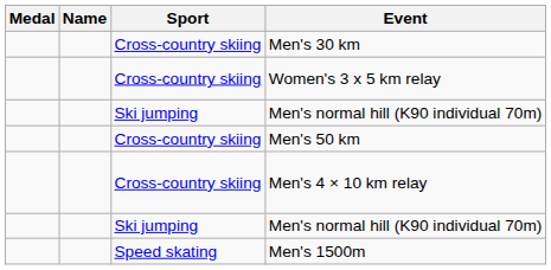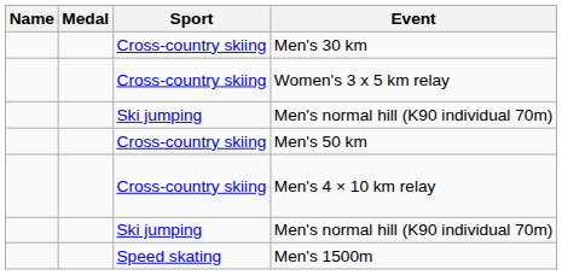columns swapped: Medal <-> Name
